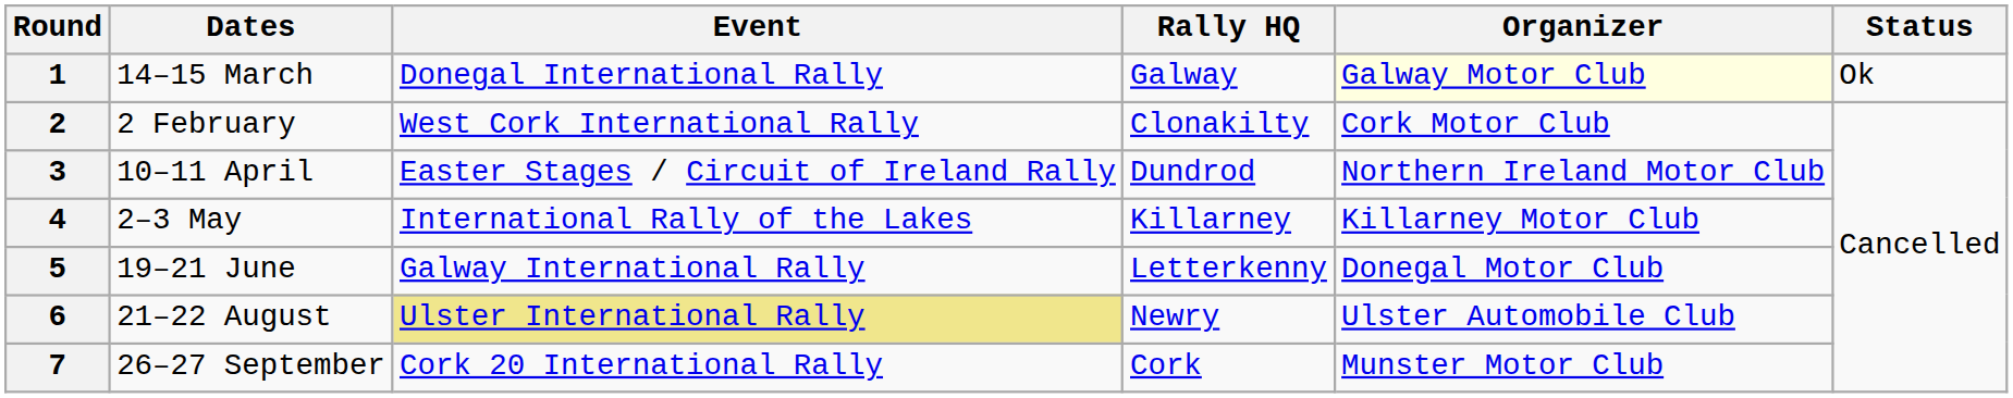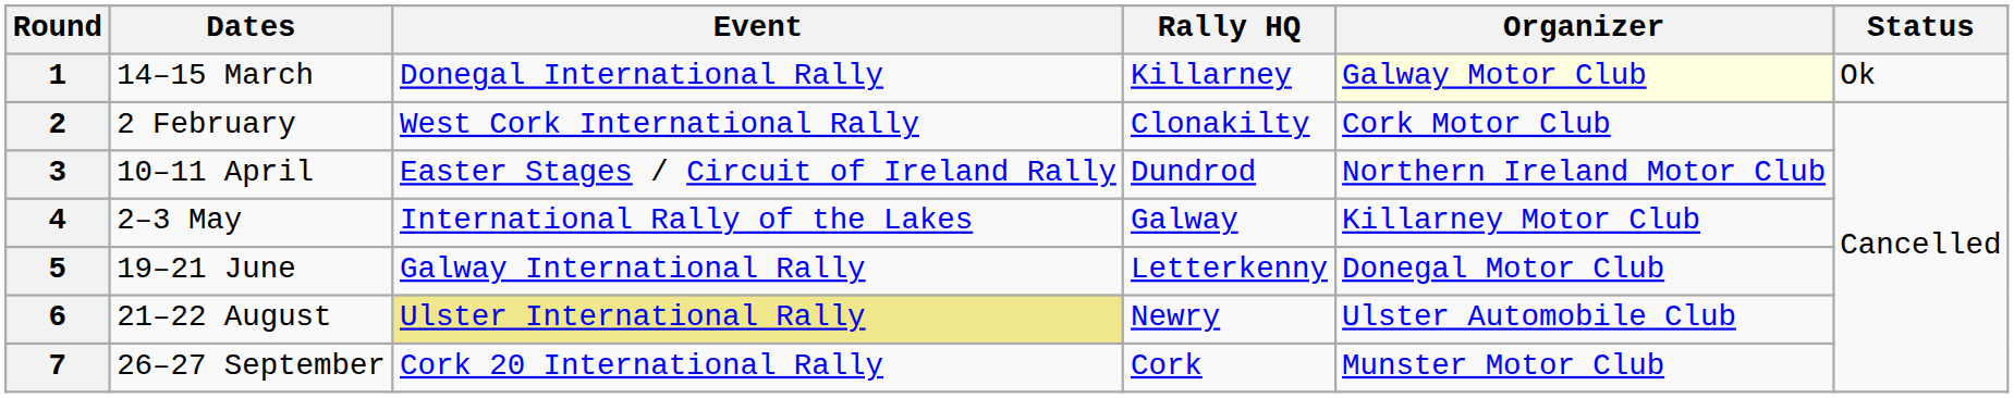1 | Rally HQ: Galway -> Killarney
4 | Rally HQ: Killarney -> Galway
